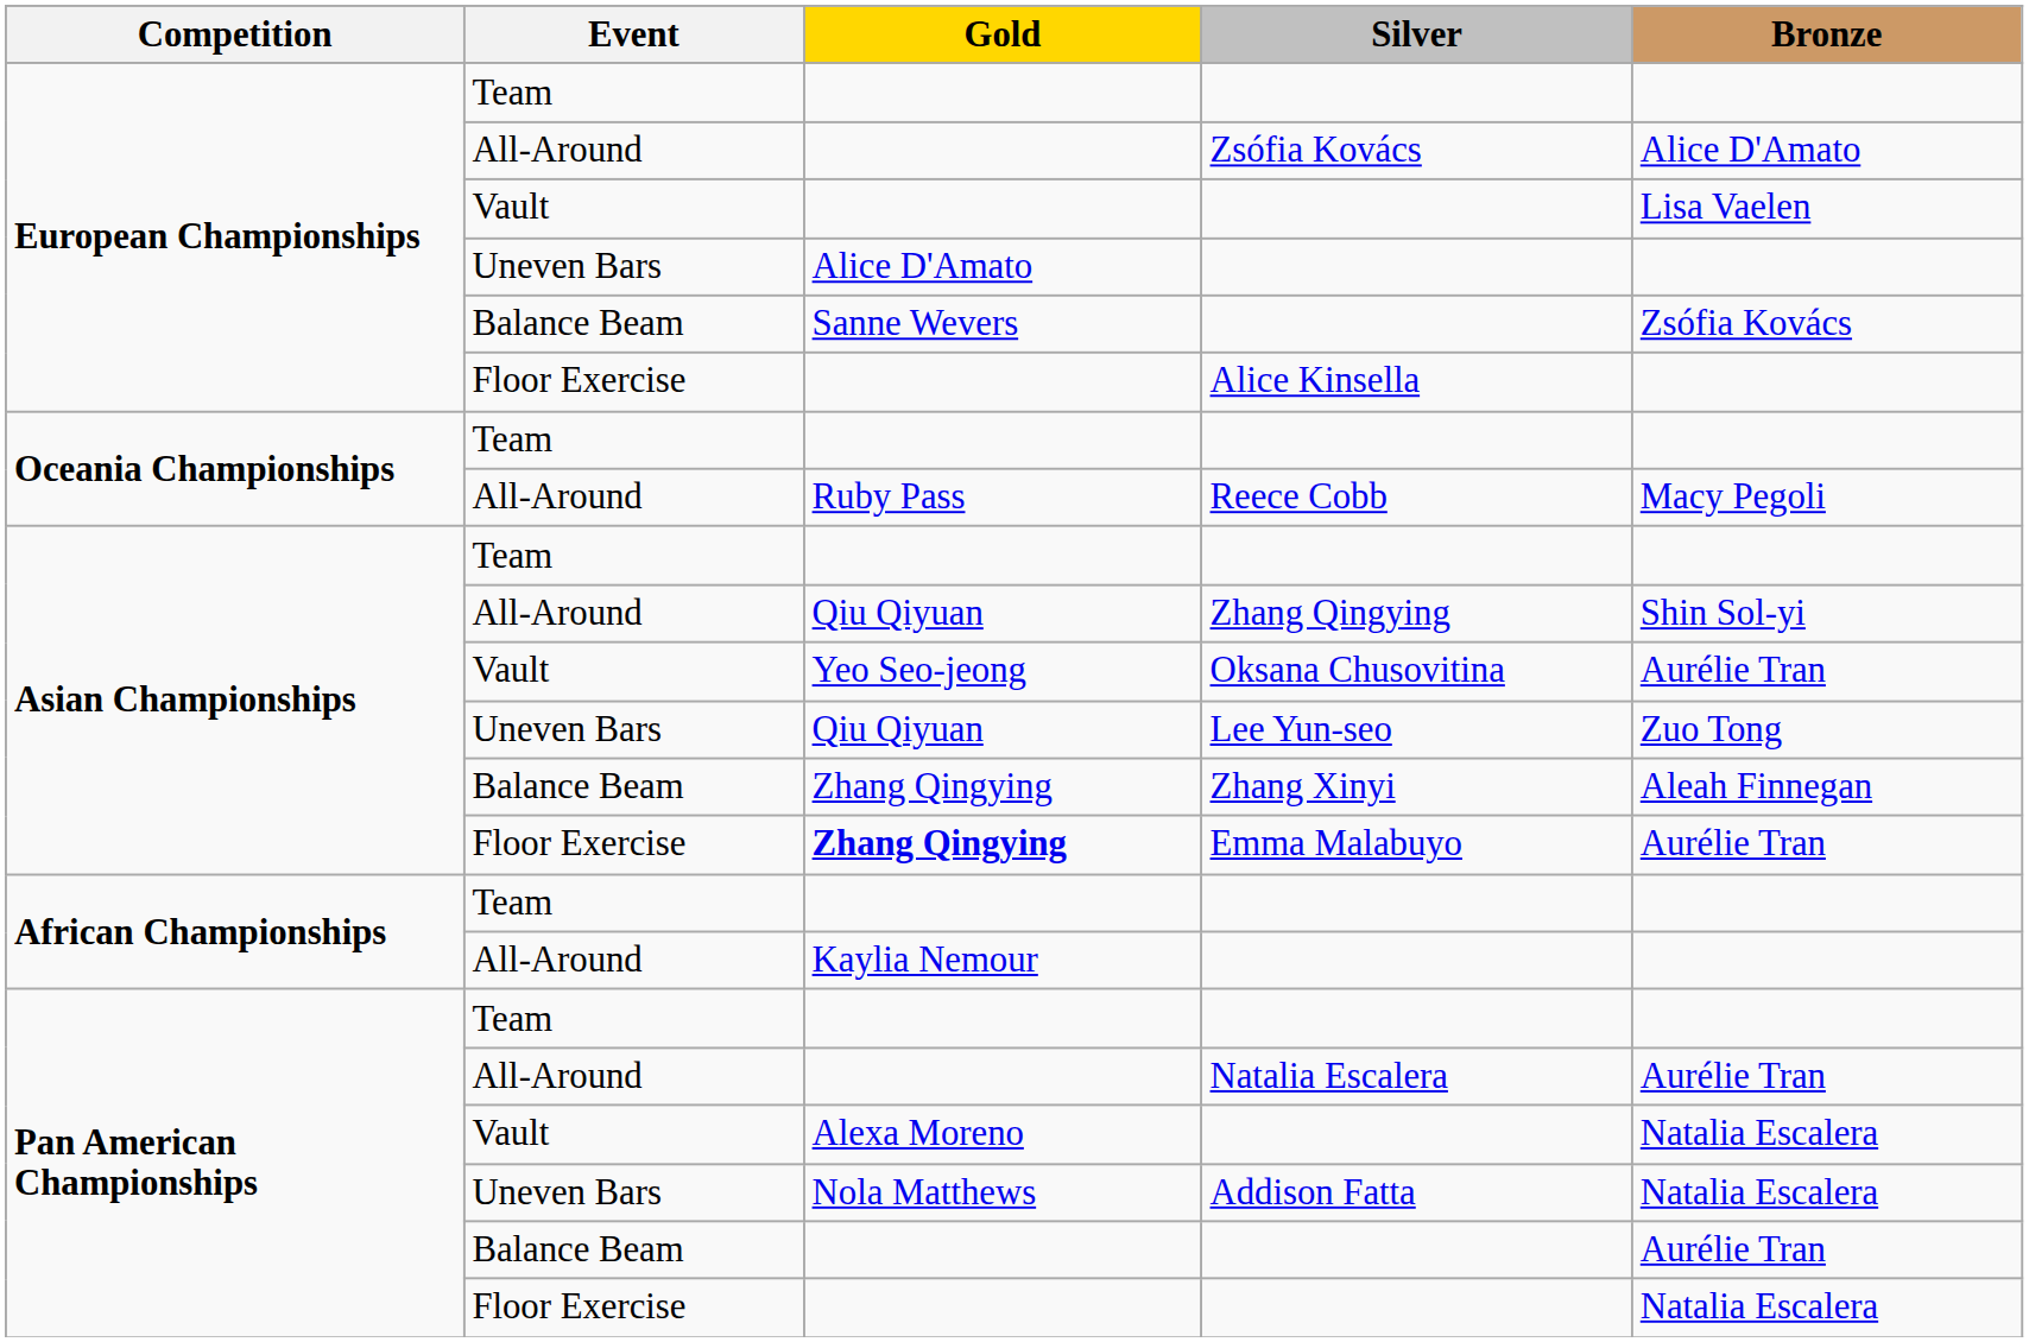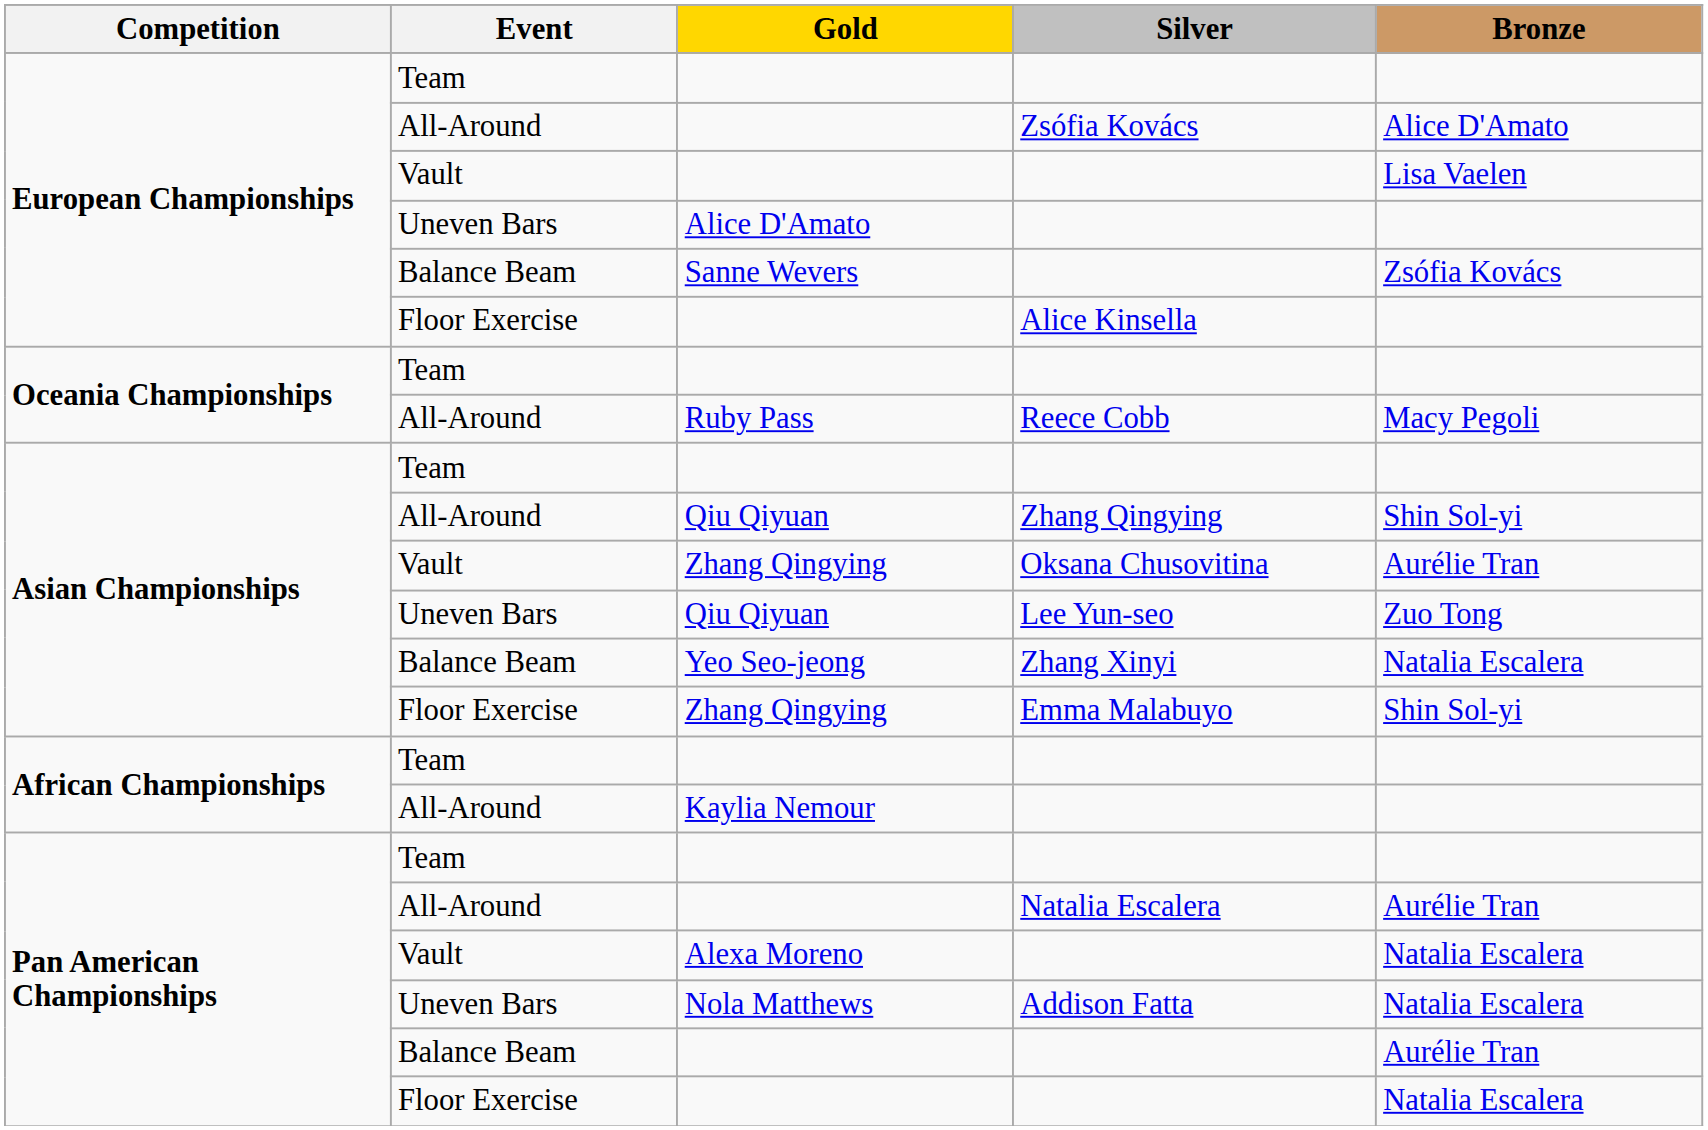Oksana Chusovitina | Gold: Yeo Seo-jeong -> Zhang Qingying
Zhang Xinyi | Gold: Zhang Qingying -> Yeo Seo-jeong
Zhang Xinyi | Bronze: Aleah Finnegan -> Natalia Escalera
Emma Malabuyo | Gold: bold -> normal
Emma Malabuyo | Bronze: Aurélie Tran -> Shin Sol-yi
